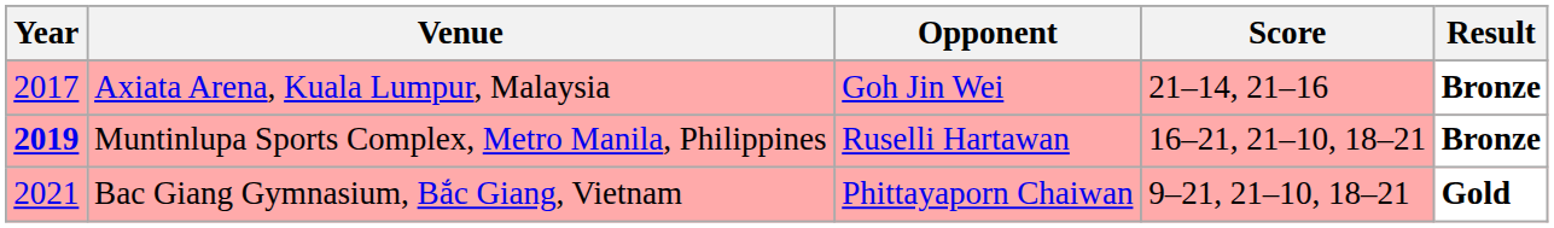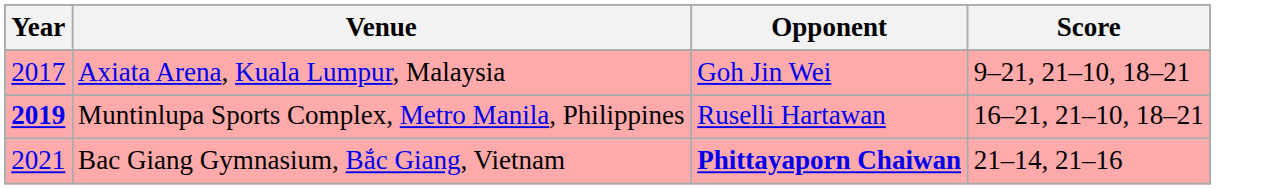- column: Result | Bronze | Bronze | Gold
Axiata Arena, Kuala Lumpur, Malaysia | Score: 21–14, 21–16 -> 9–21, 21–10, 18–21
Bac Giang Gymnasium, Bắc Giang, Vietnam | Opponent: normal -> bold
Bac Giang Gymnasium, Bắc Giang, Vietnam | Score: 9–21, 21–10, 18–21 -> 21–14, 21–16
